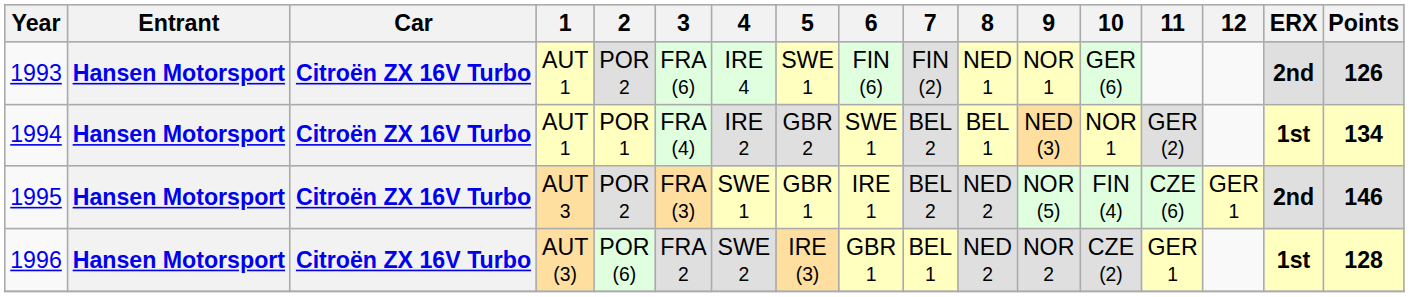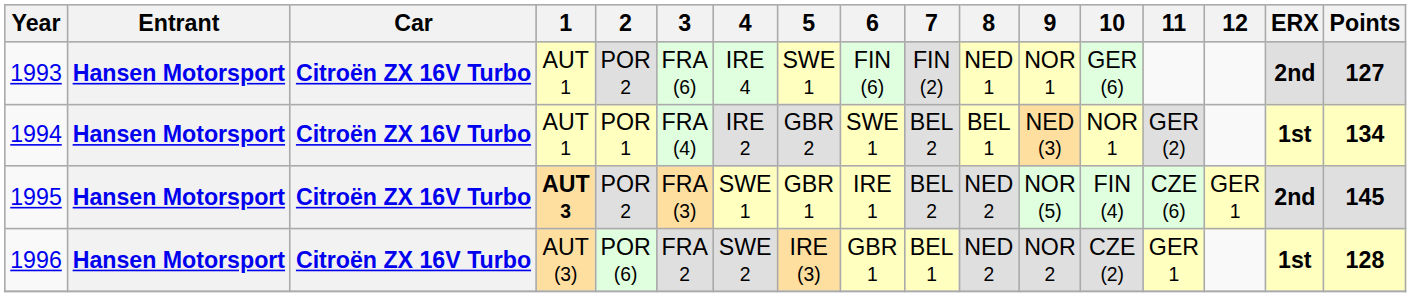1993 | Points: 126 -> 127
1995 | 1: normal -> bold
1995 | Points: 146 -> 145
